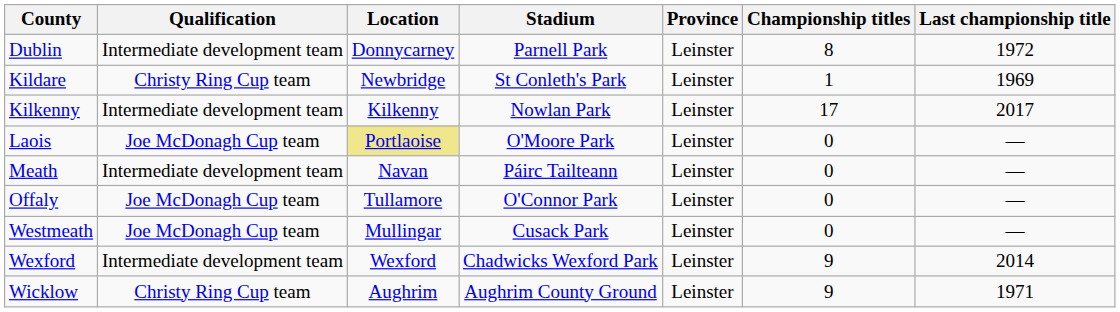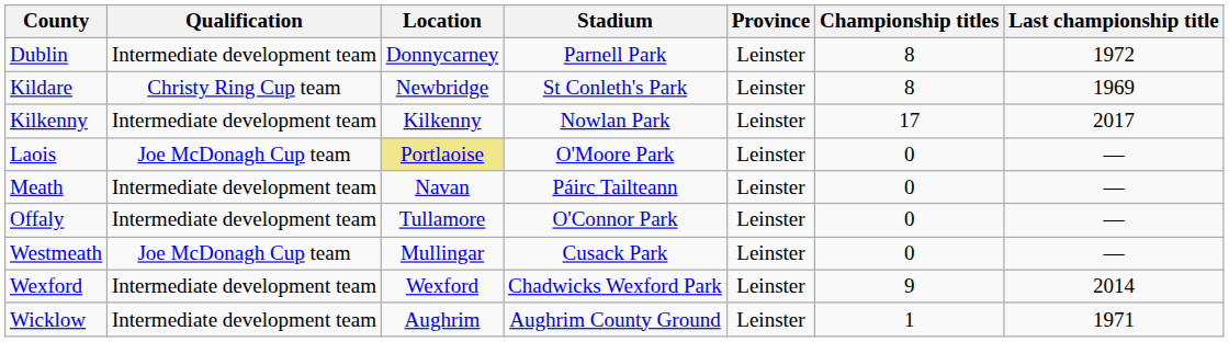Kildare | Championship titles: 1 -> 8
Offaly | Qualification: Joe McDonagh Cup team -> Intermediate development team
Wicklow | Qualification: Christy Ring Cup team -> Intermediate development team
Wicklow | Championship titles: 9 -> 1
